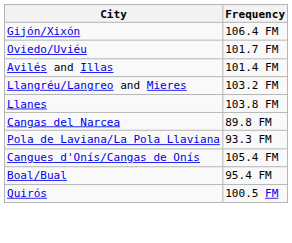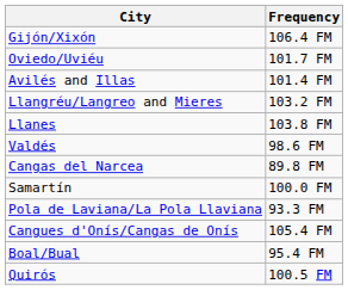+ row: Valdés | 98.6 FM
+ row: Samartín | 100.0 FM
